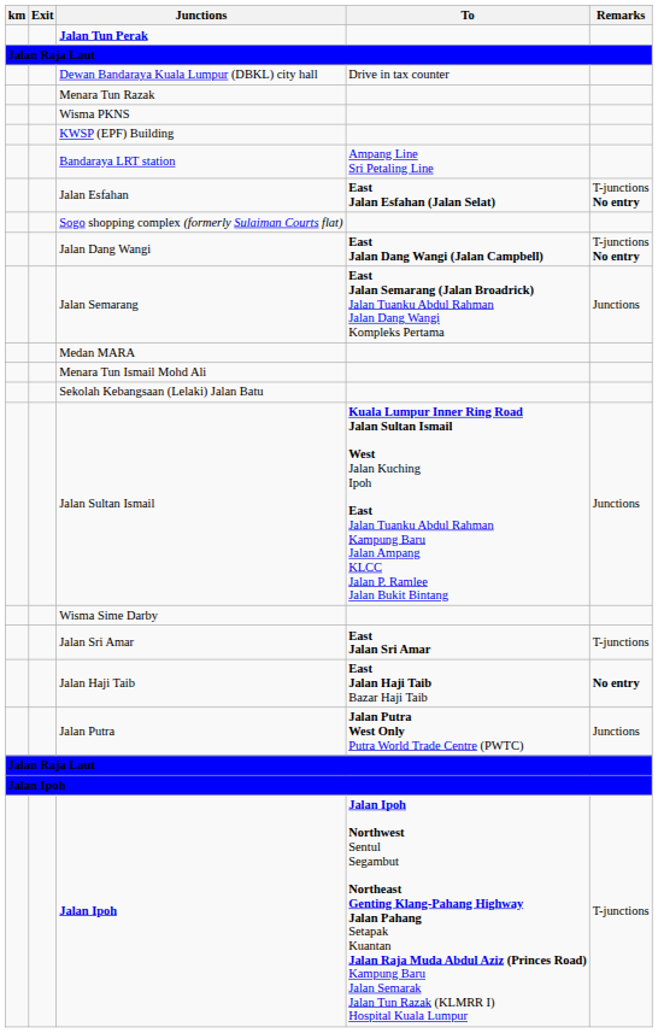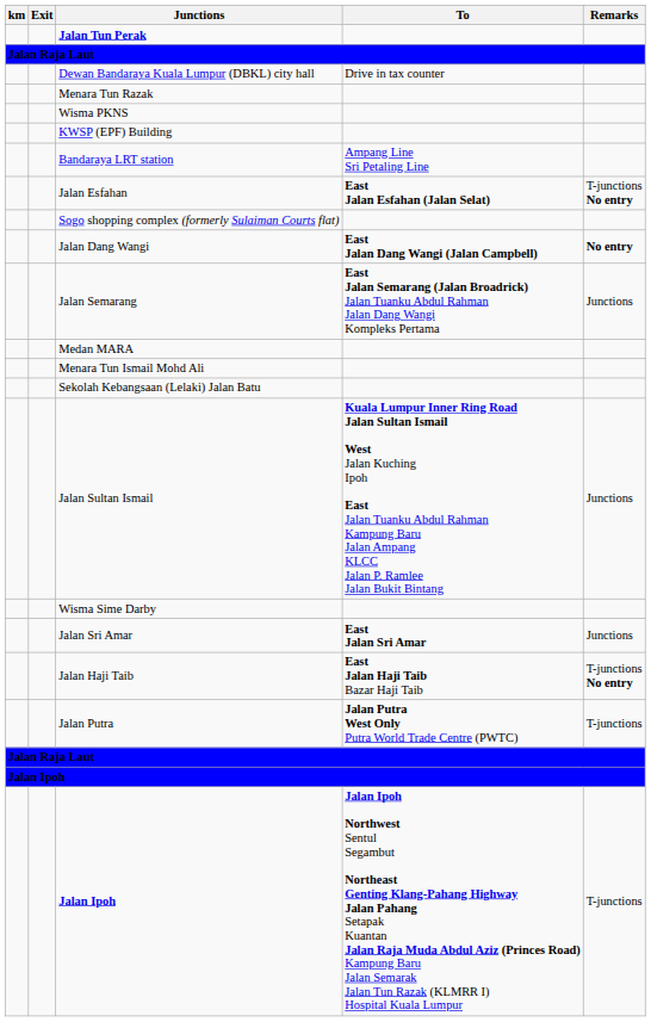Jalan Dang Wangi | Remarks: T-junctions No entry -> No entry
Jalan Sri Amar | Remarks: T-junctions -> Junctions
Jalan Haji Taib | Remarks: No entry -> T-junctions No entry
Jalan Putra | Remarks: Junctions -> T-junctions
